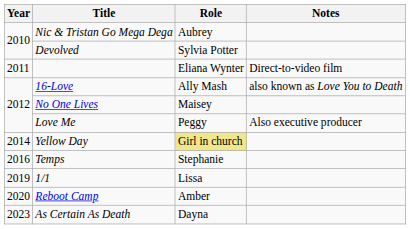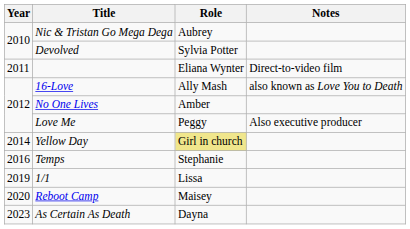No One Lives | Role: Maisey -> Amber
Reboot Camp | Role: Amber -> Maisey
